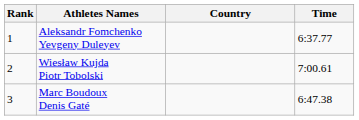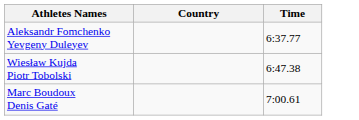- column: Rank | 1 | 2 | 3
Wiesław Kujda Piotr Tobolski | Time: 7:00.61 -> 6:47.38
Marc Boudoux Denis Gaté | Time: 6:47.38 -> 7:00.61
